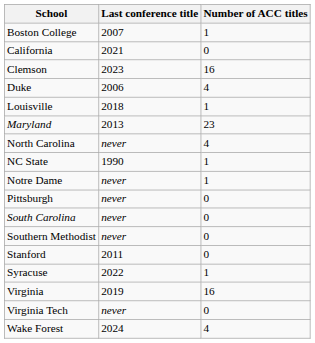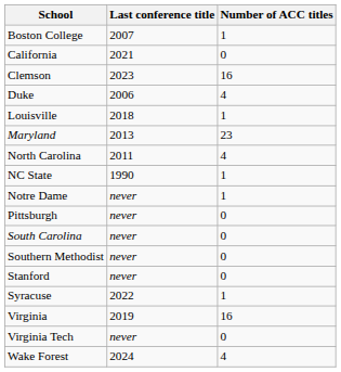North Carolina | Last conference title: never -> 2011
Stanford | Last conference title: 2011 -> never
